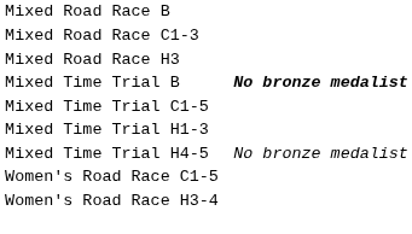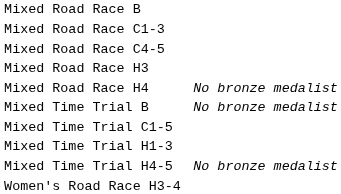+ row: Mixed Road Race C4-5
+ row: Mixed Road Race H4 | No bronze medalist
Mixed Time Trial B | column 4: bold -> normal
- row: Women's Road Race C1-5
